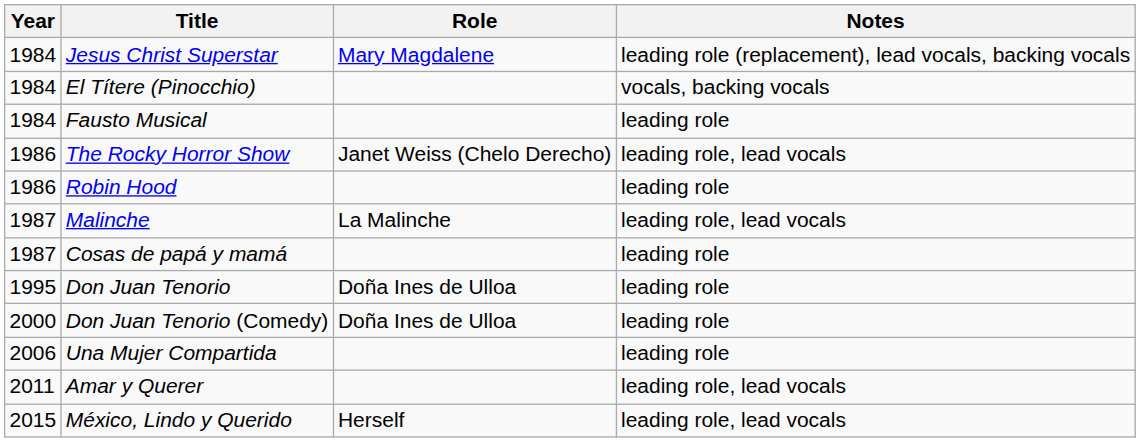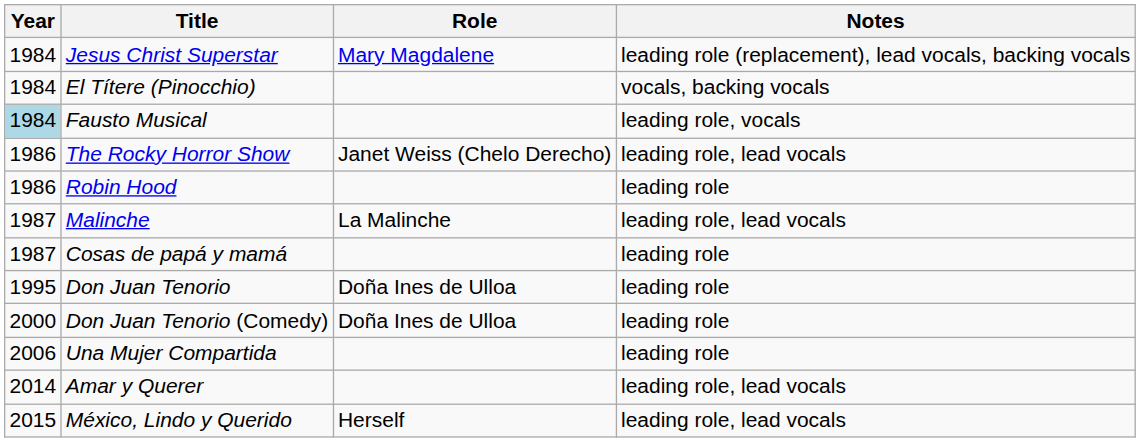Fausto Musical | Year: no background -> lightblue background
Fausto Musical | Notes: leading role -> leading role, vocals
Amar y Querer | Year: 2011 -> 2014
